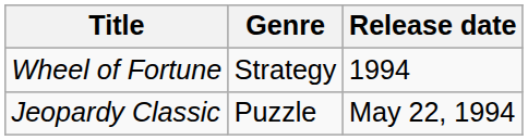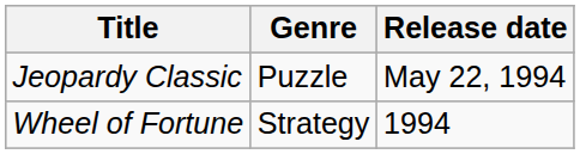rows swapped: Jeopardy Classic <-> Wheel of Fortune
